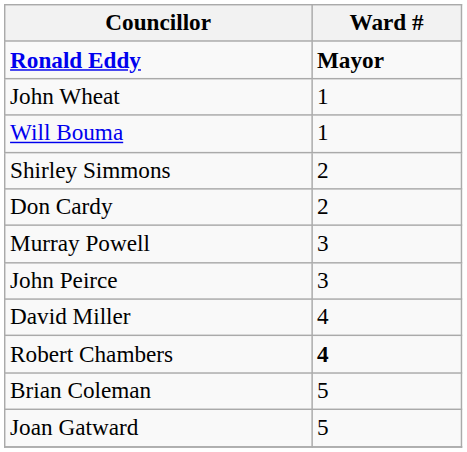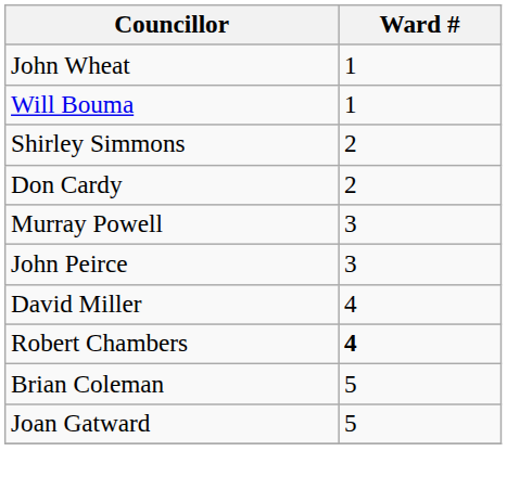- row: Ronald Eddy | Mayor
